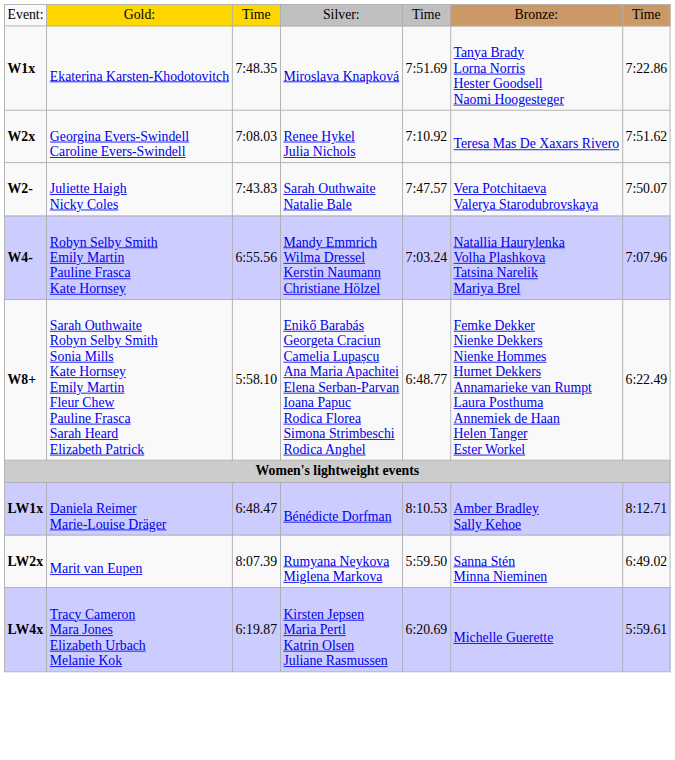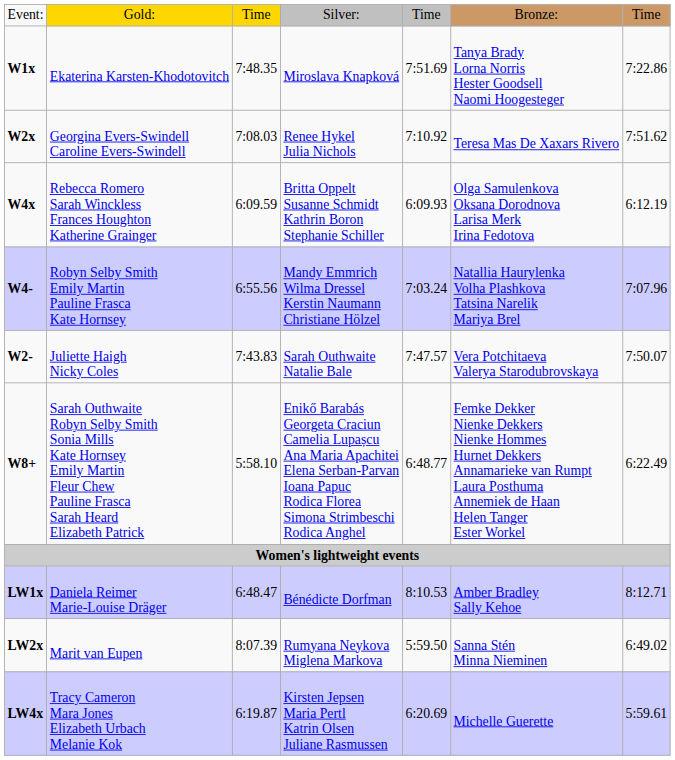+ row: W4x | Rebecca Romero Sarah Winckless Frances Houghton Katherine Grainger | 6:09.59 | Britta Oppelt Susanne Schmidt Kathrin Boron Stephanie Schiller | 6:09.93 | Olga Samulenkova Oksana Dorodnova Larisa Merk Irina Fedotova | 6:12.19
rows swapped: W2- <-> W4-
